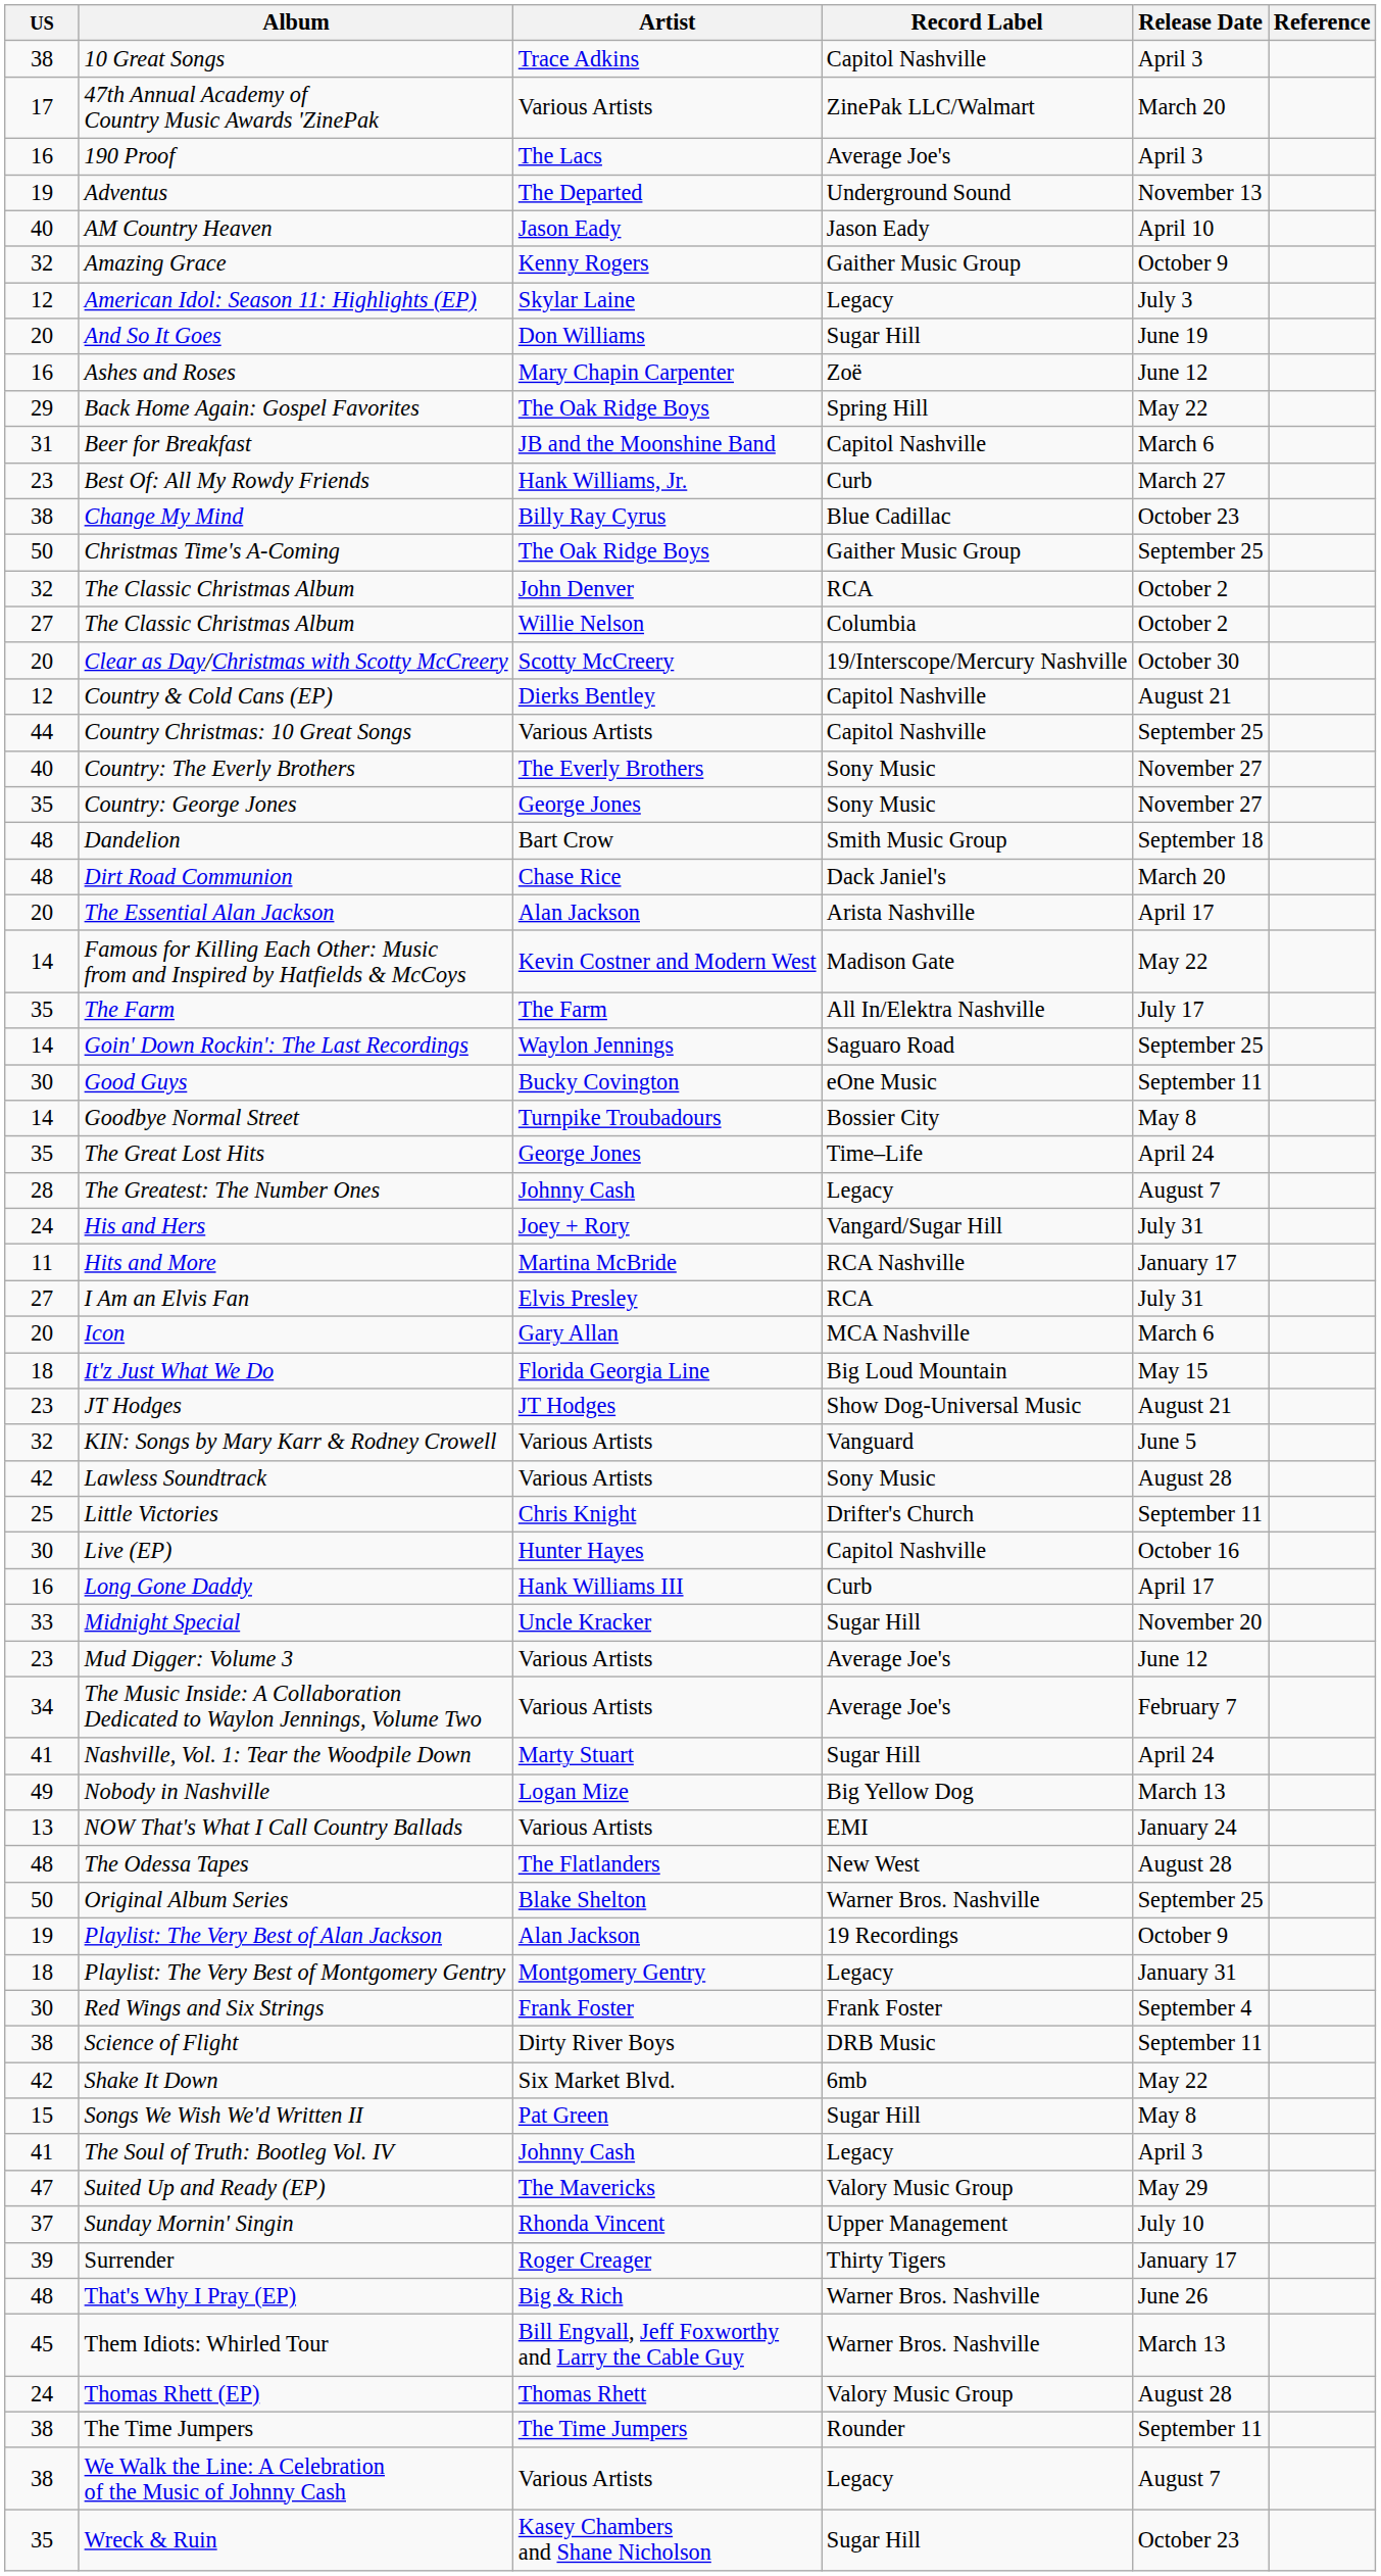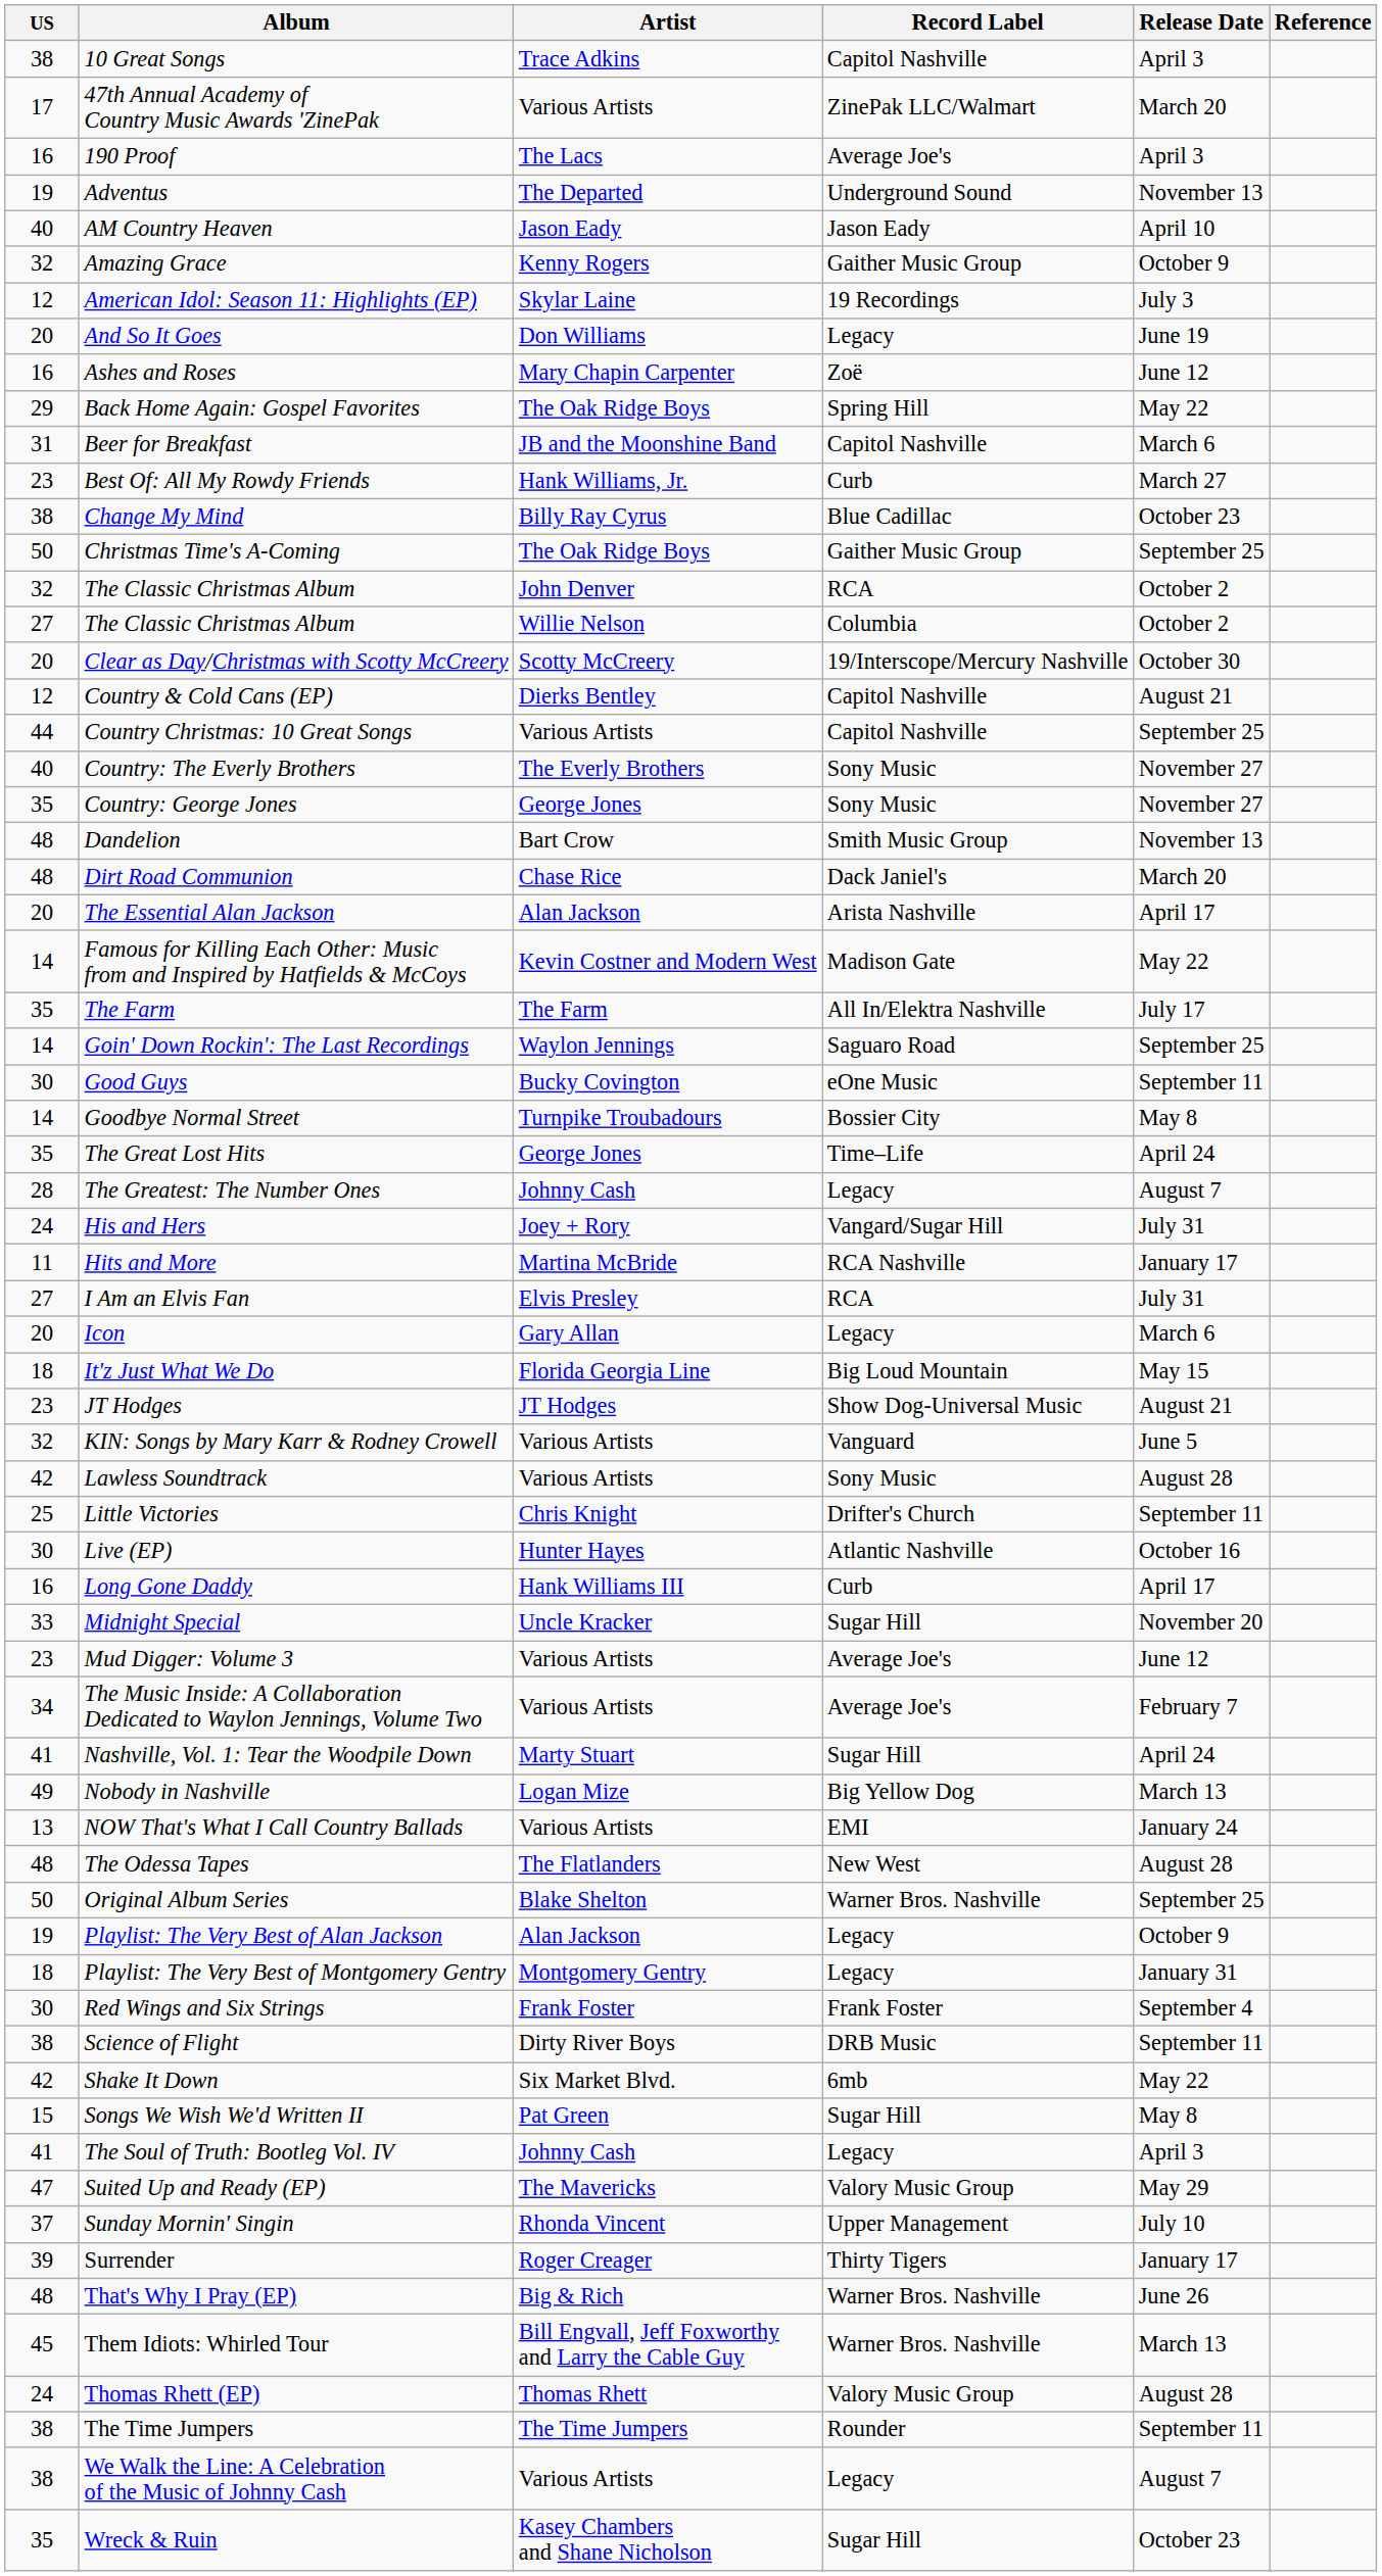American Idol: Season 11: Highlights (EP) | Record Label: Legacy -> 19 Recordings
And So It Goes | Record Label: Sugar Hill -> Legacy
Dandelion | Release Date: September 18 -> November 13
Icon | Record Label: MCA Nashville -> Legacy
Live (EP) | Record Label: Capitol Nashville -> Atlantic Nashville
Playlist: The Very Best of Alan Jackson | Record Label: 19 Recordings -> Legacy
